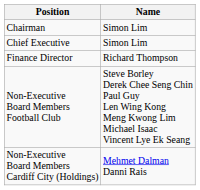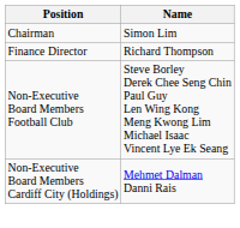- row: Chief Executive | Simon Lim
